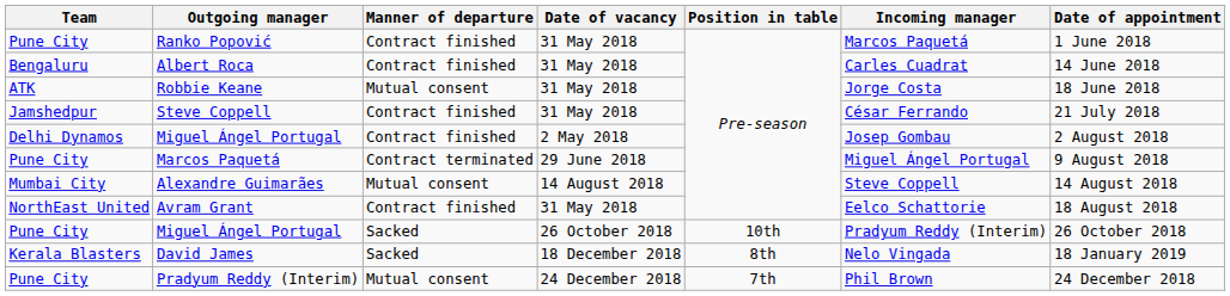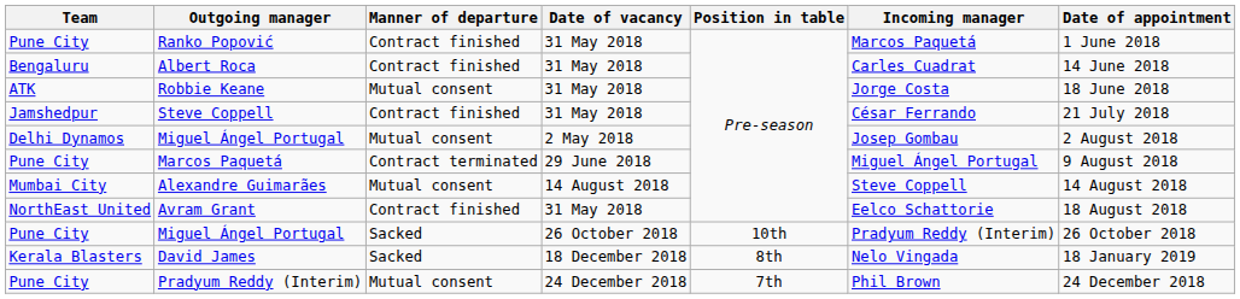Delhi Dynamos / Miguel Ángel Portugal | Manner of departure: Contract finished -> Mutual consent
